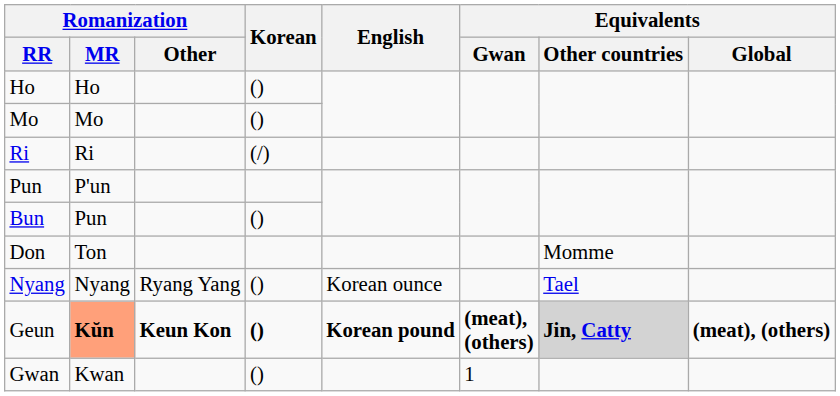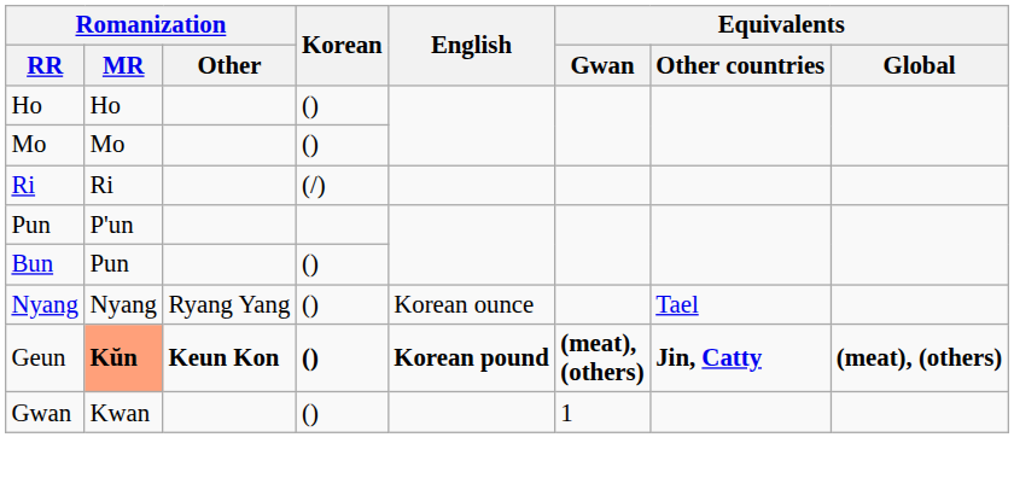- row: Don | Ton | Momme
Geun | Equivalents / Other countries: lightgrey background -> no background
